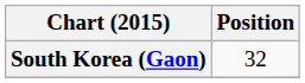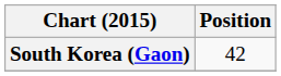South Korea (Gaon) | Position: 32 -> 42
